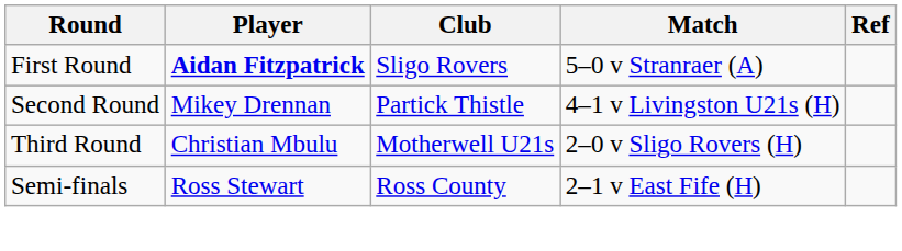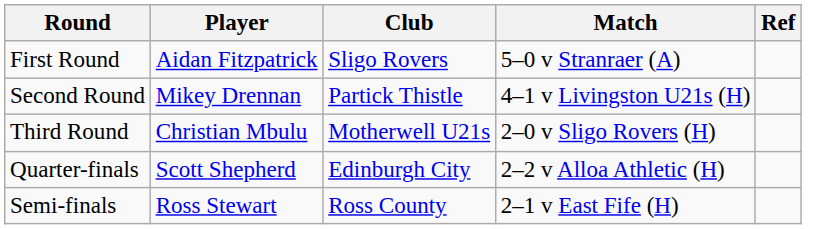First Round | Player: bold -> normal
+ row: Quarter-finals | Scott Shepherd | Edinburgh City | 2–2 v Alloa Athletic (H)
